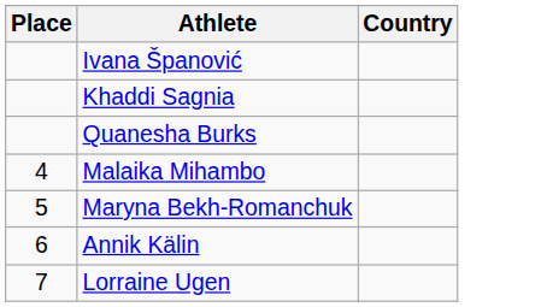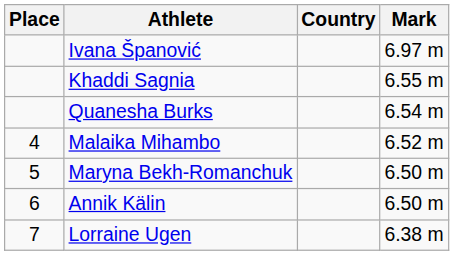+ column: Mark | 6.97 m | 6.55 m | 6.54 m | 6.52 m | 6.50 m | 6.50 m | 6.38 m
